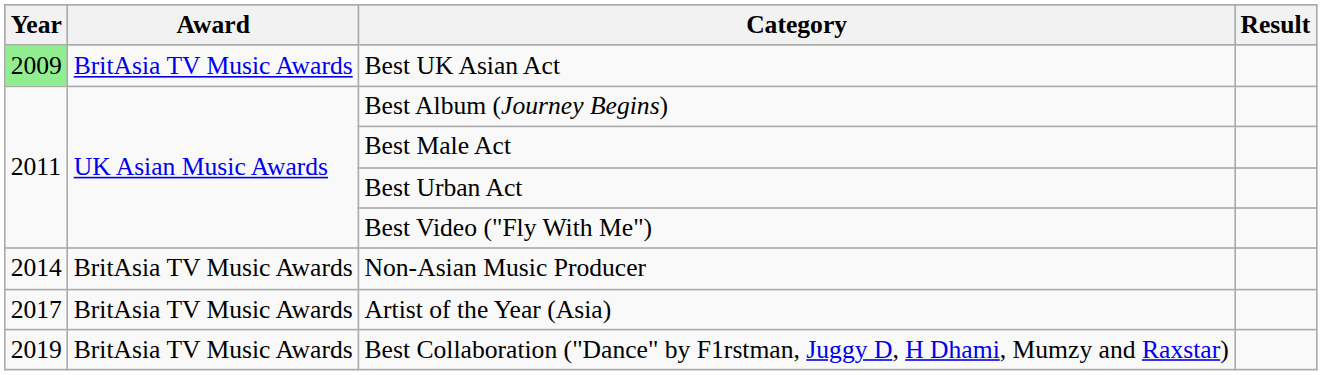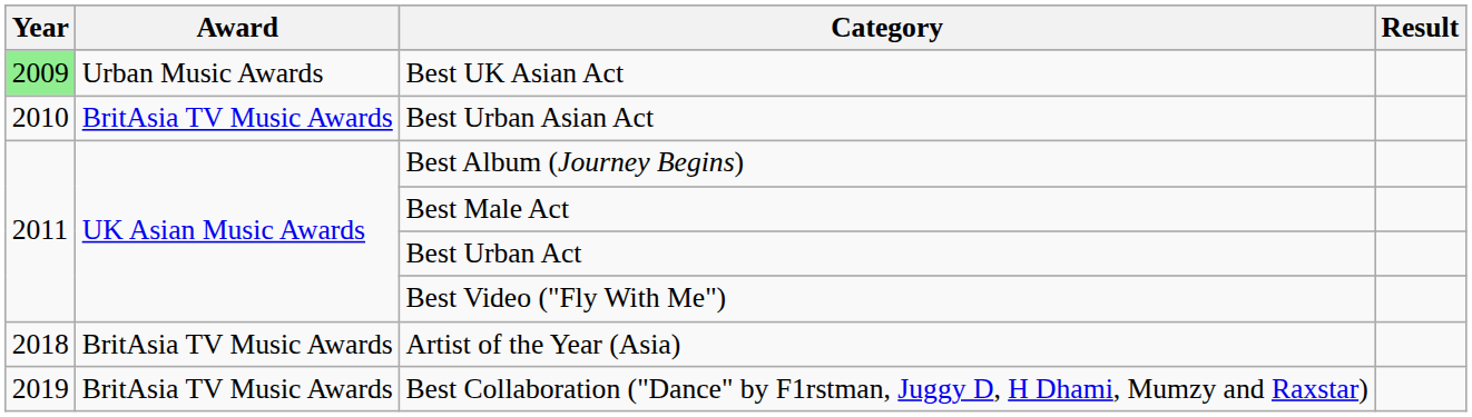Best UK Asian Act | Award: BritAsia TV Music Awards -> Urban Music Awards
+ row: 2010 | BritAsia TV Music Awards | Best Urban Asian Act
- row: 2014 | BritAsia TV Music Awards | Non-Asian Music Producer
Artist of the Year (Asia) | Year: 2017 -> 2018
